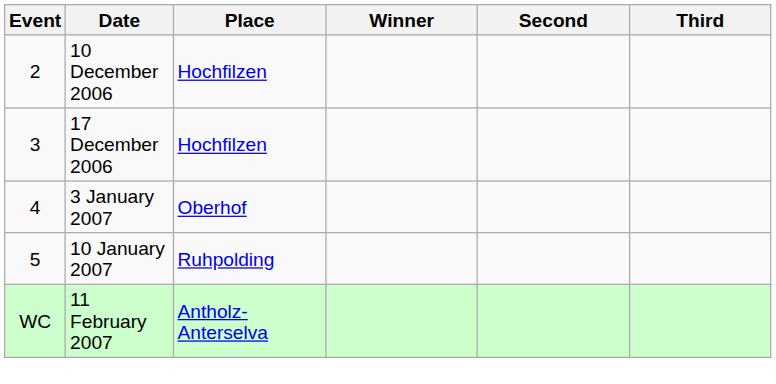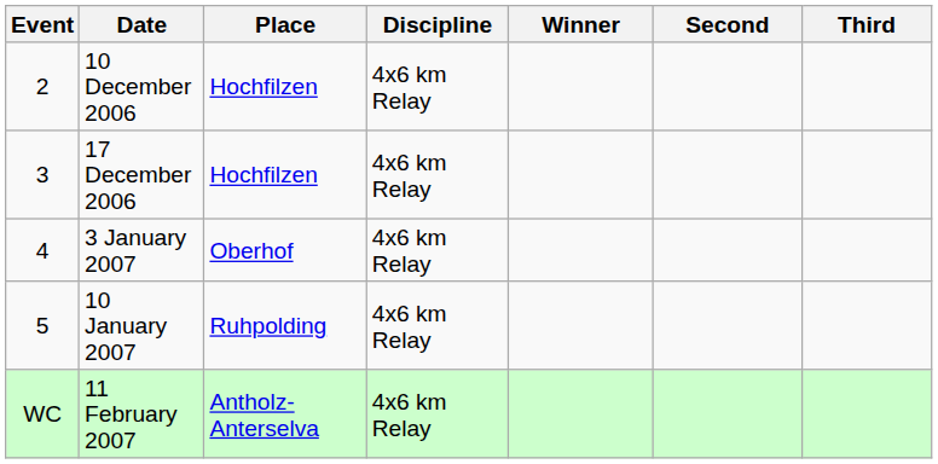+ column: Discipline | 4x6 km Relay | 4x6 km Relay | 4x6 km Relay | 4x6 km Relay | 4x6 km Relay
